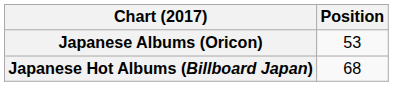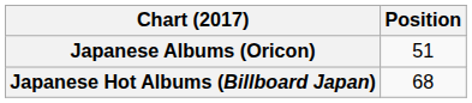Japanese Albums (Oricon) | Position: 53 -> 51
